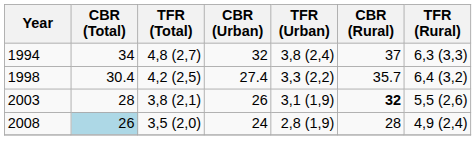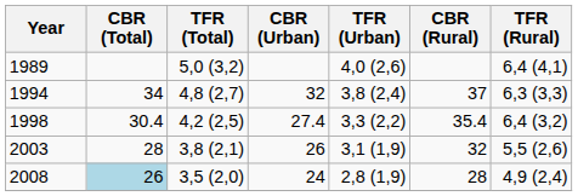+ row: 1989 | 5,0 (3,2) | 4,0 (2,6) | 6,4 (4,1)
1998 | CBR (Rural): 35.7 -> 35.4
2003 | CBR (Rural): bold -> normal
